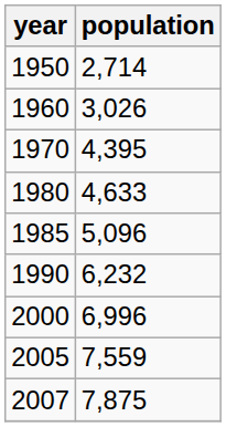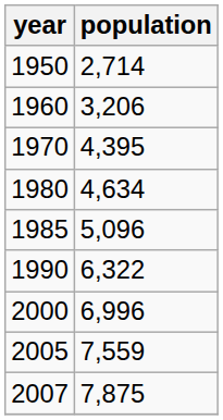1960 | population: 3,026 -> 3,206
1980 | population: 4,633 -> 4,634
1990 | population: 6,232 -> 6,322
